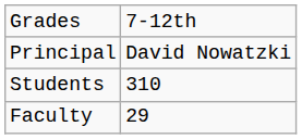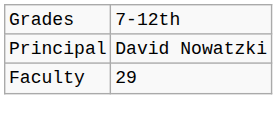- row: Students | 310
